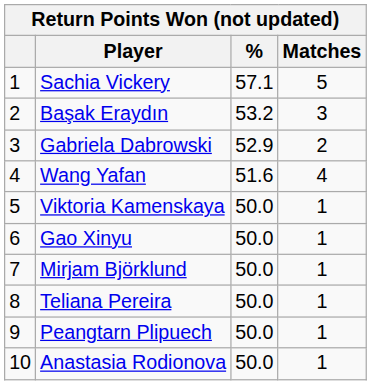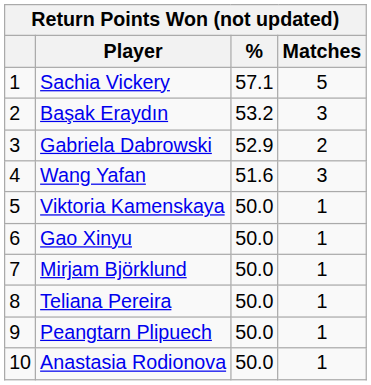Wang Yafan | Matches: 4 -> 3
